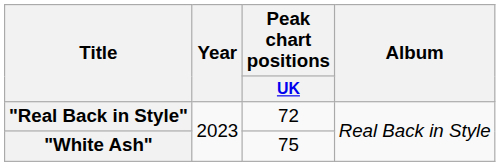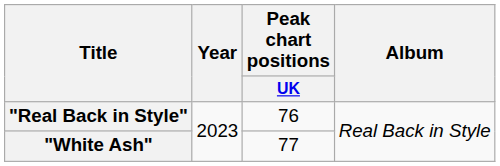"Real Back in Style" | Peak chart positions / UK: 72 -> 76
"White Ash" | Peak chart positions / UK: 75 -> 77
